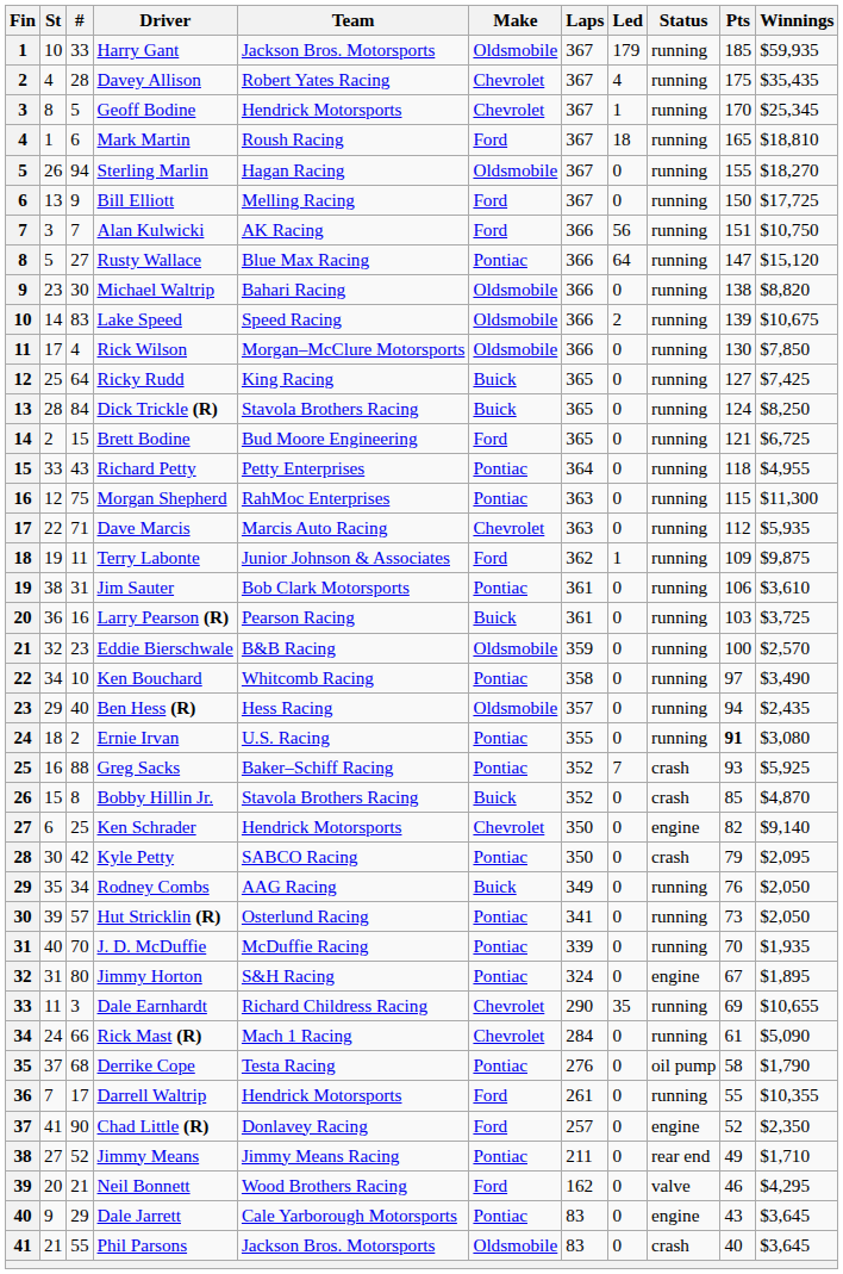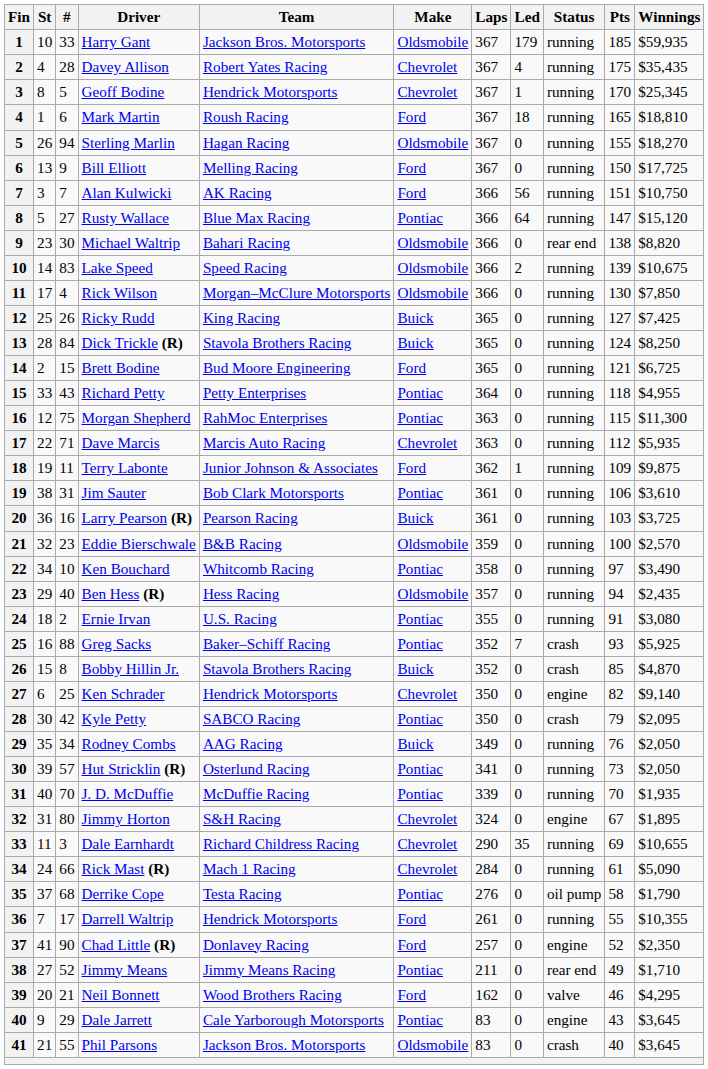Michael Waltrip | Status: running -> rear end
Ricky Rudd | #: 64 -> 26
Ernie Irvan | Pts: bold -> normal
Jimmy Horton | Make: Pontiac -> Chevrolet
